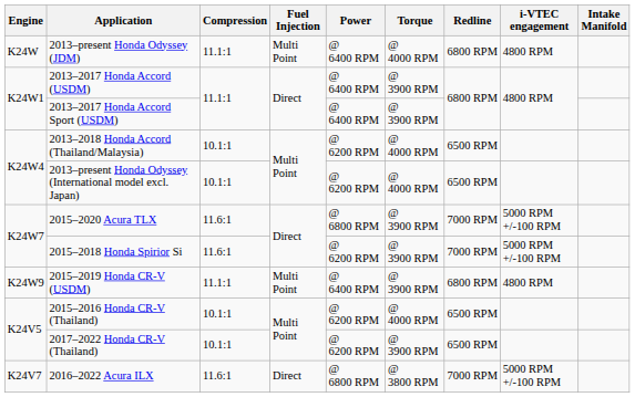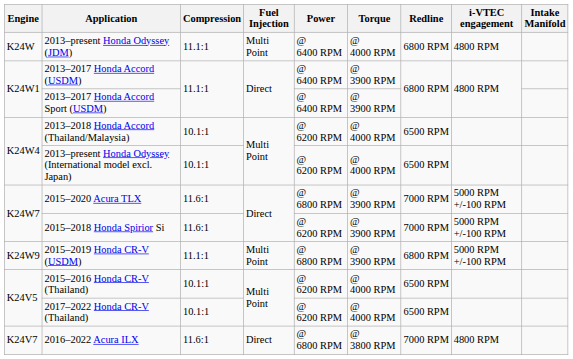2015–2019 Honda CR-V (USDM) | Power: @ 6400 RPM -> @ 6800 RPM
2015–2019 Honda CR-V (USDM) | i-VTEC engagement: 4800 RPM -> 5000 RPM +/-100 RPM
2017–2022 Honda CR-V (Thailand) | Torque: @ 3900 RPM -> @ 4000 RPM
2016–2022 Acura ILX | i-VTEC engagement: 5000 RPM +/-100 RPM -> 4800 RPM
